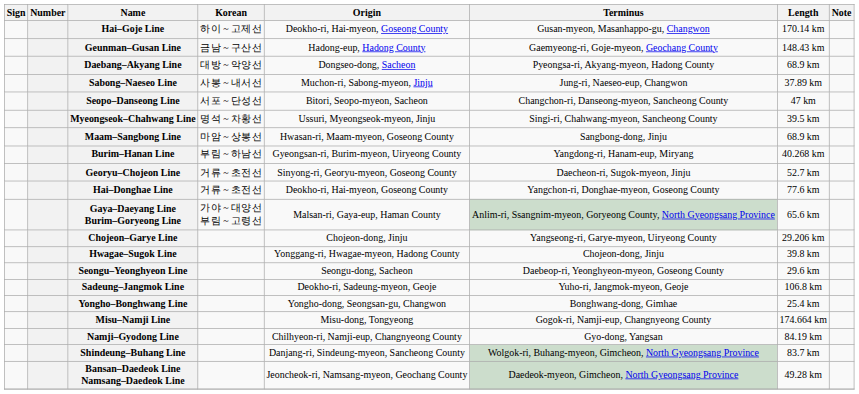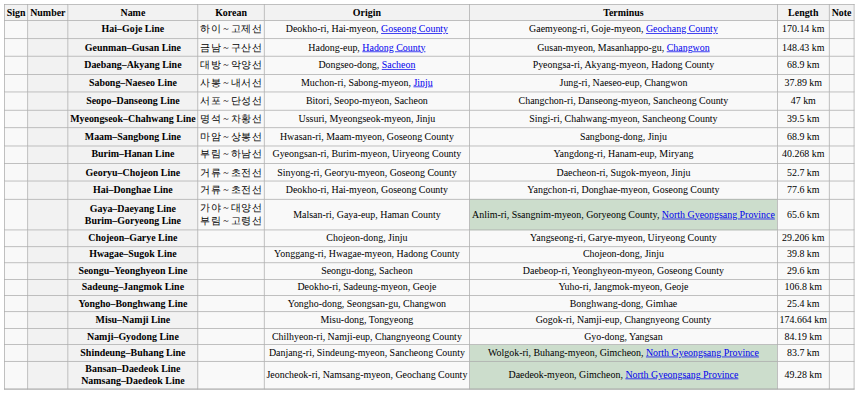Hai–Goje Line | Terminus: Gusan-myeon, Masanhappo-gu, Changwon -> Gaemyeong-ri, Goje-myeon, Geochang County
Geunman–Gusan Line | Terminus: Gaemyeong-ri, Goje-myeon, Geochang County -> Gusan-myeon, Masanhappo-gu, Changwon
